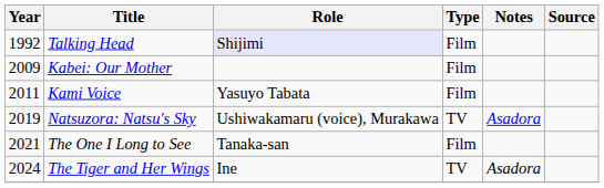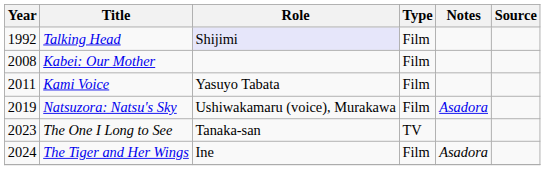Kabei: Our Mother | Year: 2009 -> 2008
Natsuzora: Natsu's Sky | Type: TV -> Film
The One I Long to See | Year: 2021 -> 2023
The One I Long to See | Type: Film -> TV
The Tiger and Her Wings | Type: TV -> Film
